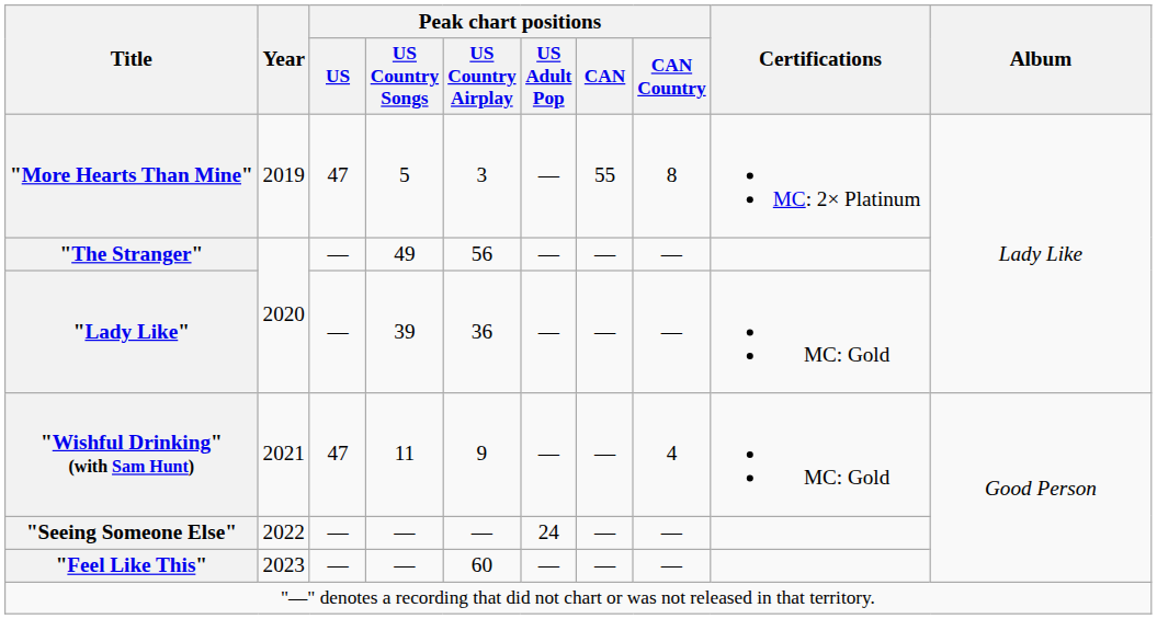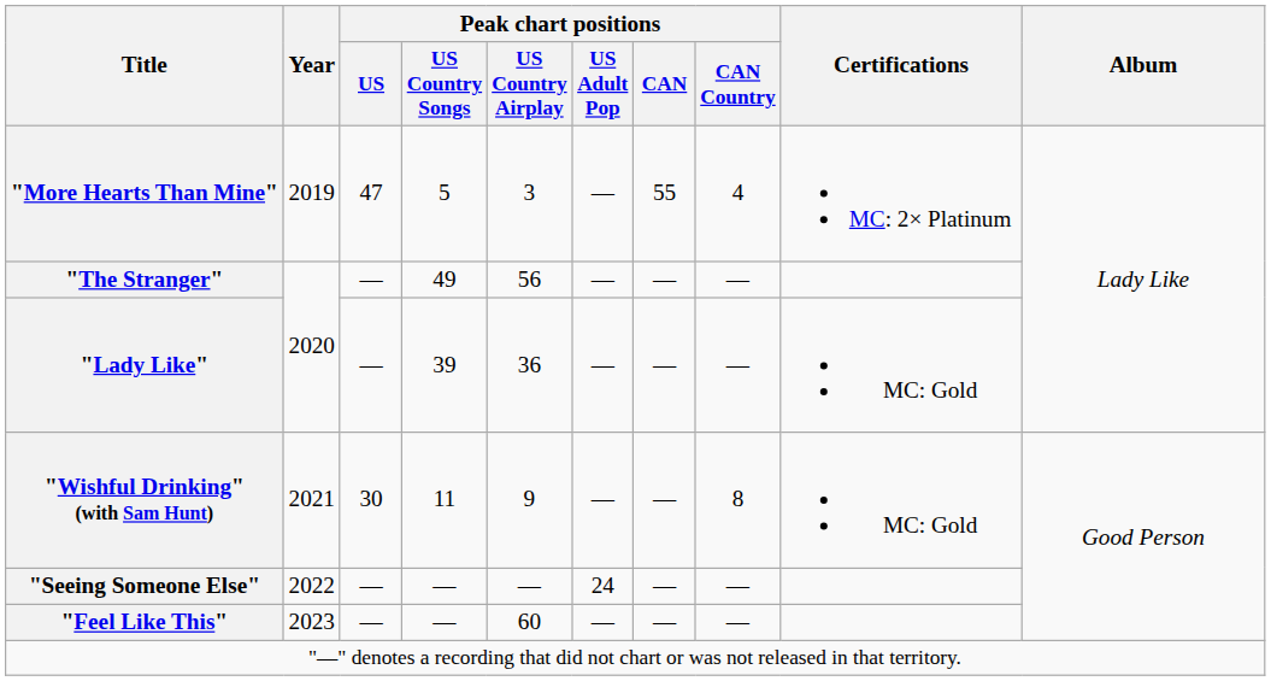"More Hearts Than Mine" | Peak chart positions / CAN Country: 8 -> 4
"Wishful Drinking" (with Sam Hunt) | Peak chart positions / US: 47 -> 30
"Wishful Drinking" (with Sam Hunt) | Peak chart positions / CAN Country: 4 -> 8
